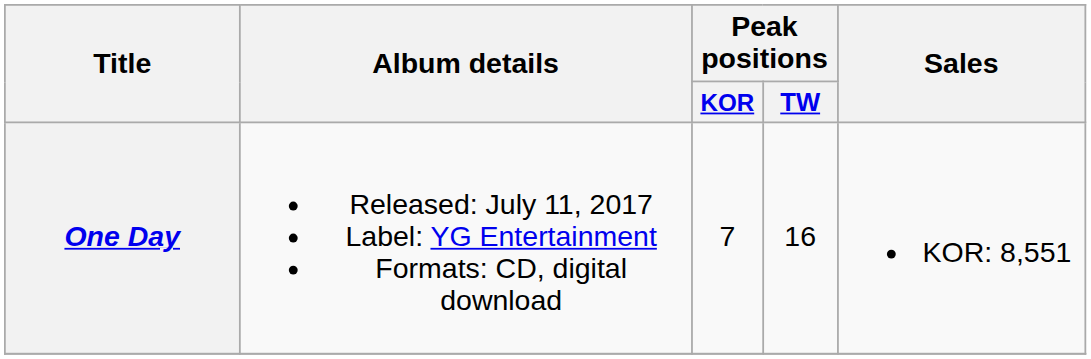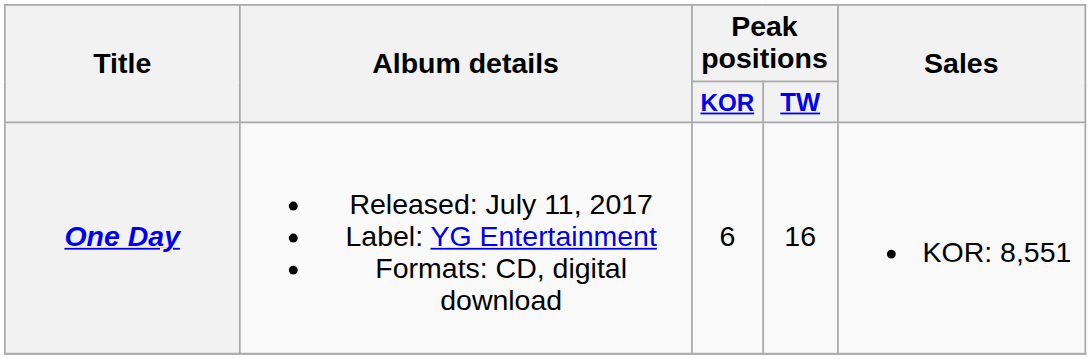One Day | Peak positions / KOR: 7 -> 6
